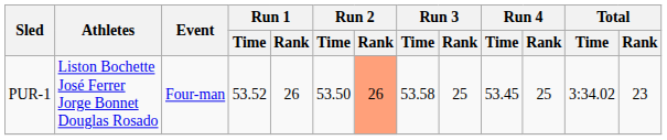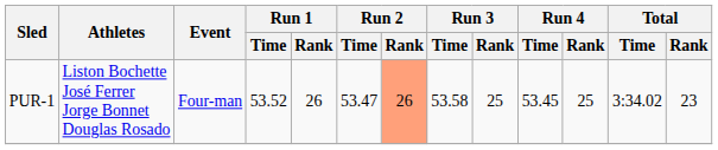PUR-1 | Run 2 / Time: 53.50 -> 53.47
